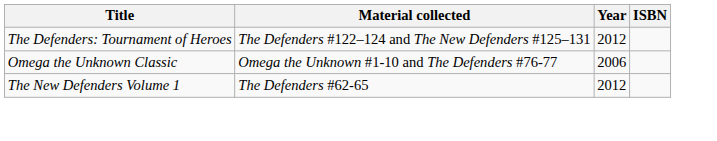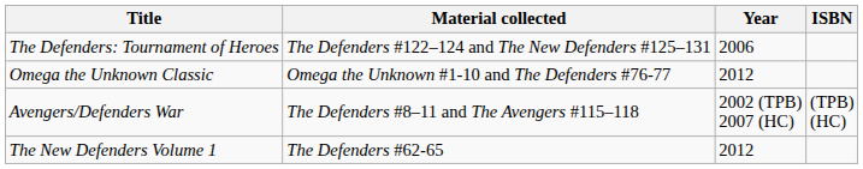The Defenders: Tournament of Heroes | Year: 2012 -> 2006
Omega the Unknown Classic | Year: 2006 -> 2012
+ row: Avengers/Defenders War | The Defenders #8–11 and The Avengers #115–118 | 2002 (TPB) 2007 (HC) | (TPB) (HC)
